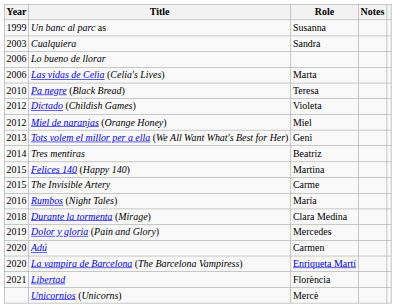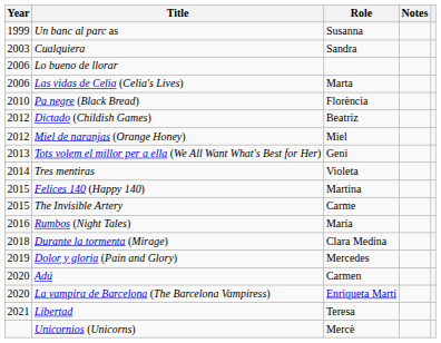Pa negre (Black Bread) | Role: Teresa -> Florència
Dictado (Childish Games) | Role: Violeta -> Beatriz
Tres mentiras | Role: Beatriz -> Violeta
Libertad | Role: Florència -> Teresa
